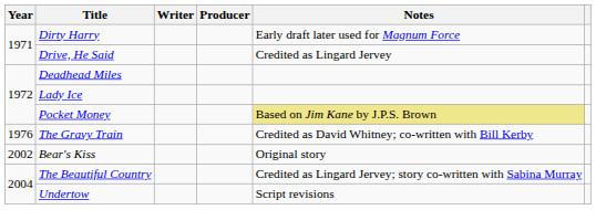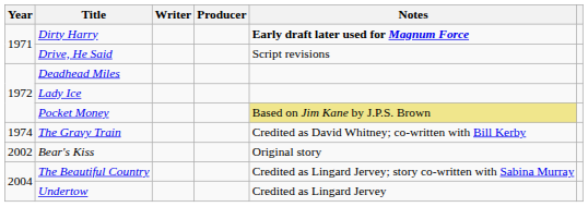Dirty Harry | Notes: normal -> bold
Drive, He Said | Notes: Credited as Lingard Jervey -> Script revisions
The Gravy Train | Year: 1976 -> 1974
Undertow | Notes: Script revisions -> Credited as Lingard Jervey
